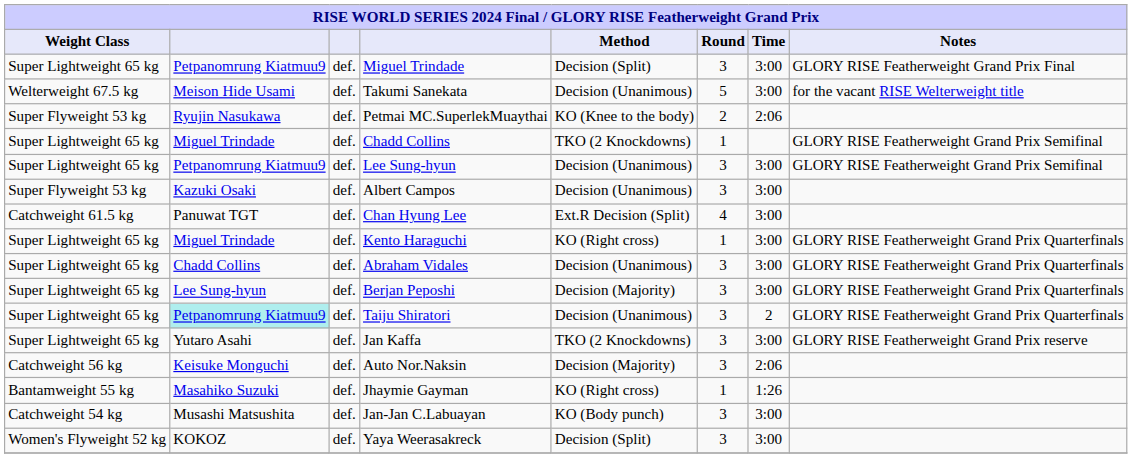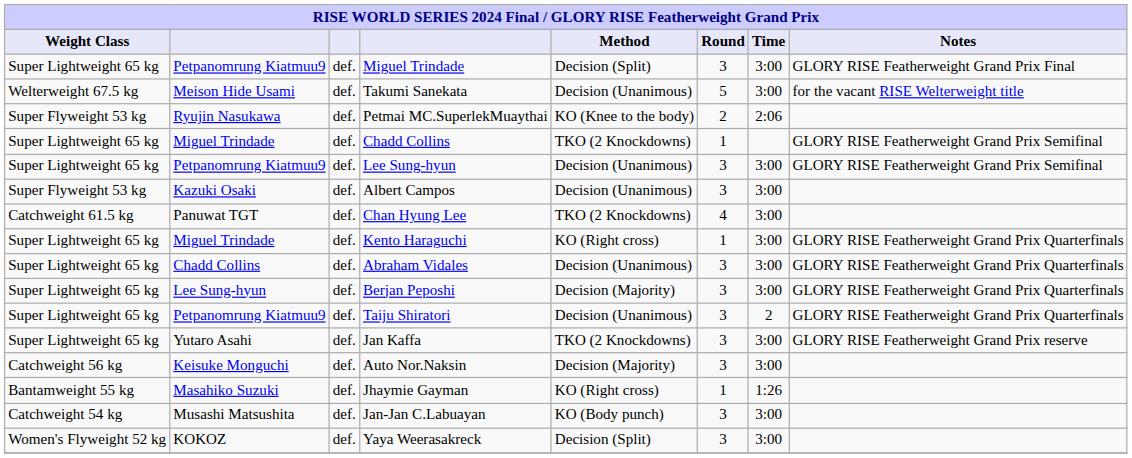Chan Hyung Lee | Method: Ext.R Decision (Split) -> TKO (2 Knockdowns)
Taiju Shiratori | column 2: paleturquoise background -> no background
Auto Nor.Naksin | Time: 2:06 -> 3:00
